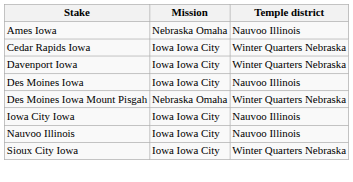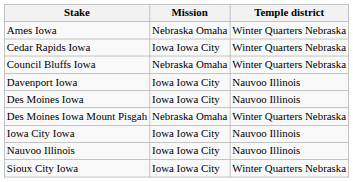Ames Iowa | Temple district: Nauvoo Illinois -> Winter Quarters Nebraska
+ row: Council Bluffs Iowa | Nebraska Omaha | Winter Quarters Nebraska
Davenport Iowa | Temple district: Winter Quarters Nebraska -> Nauvoo Illinois
